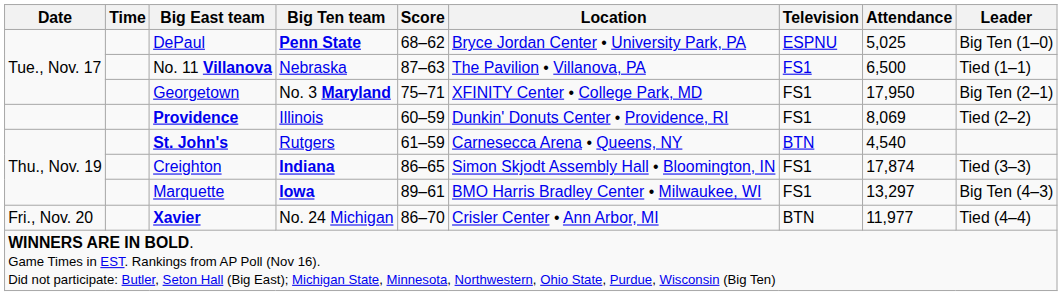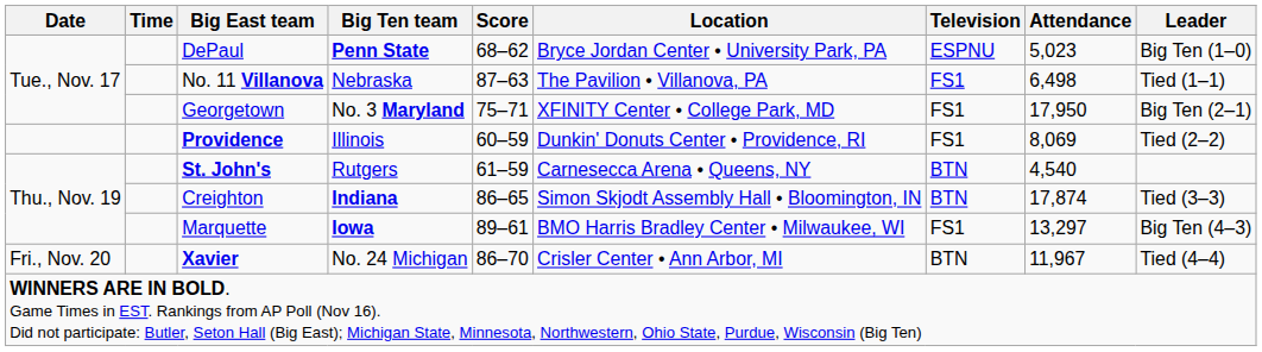DePaul | Attendance: 5,025 -> 5,023
No. 11 Villanova | Attendance: 6,500 -> 6,498
Creighton | Television: FS1 -> BTN
Xavier | Attendance: 11,977 -> 11,967
